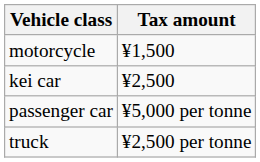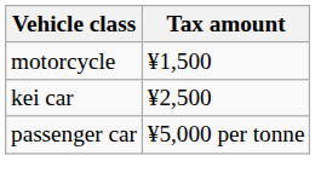- row: truck | ¥2,500 per tonne
